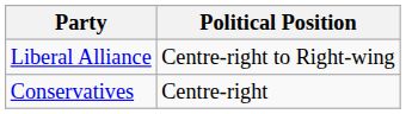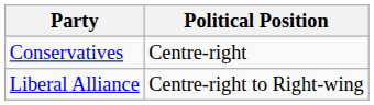rows swapped: Conservatives <-> Liberal Alliance
